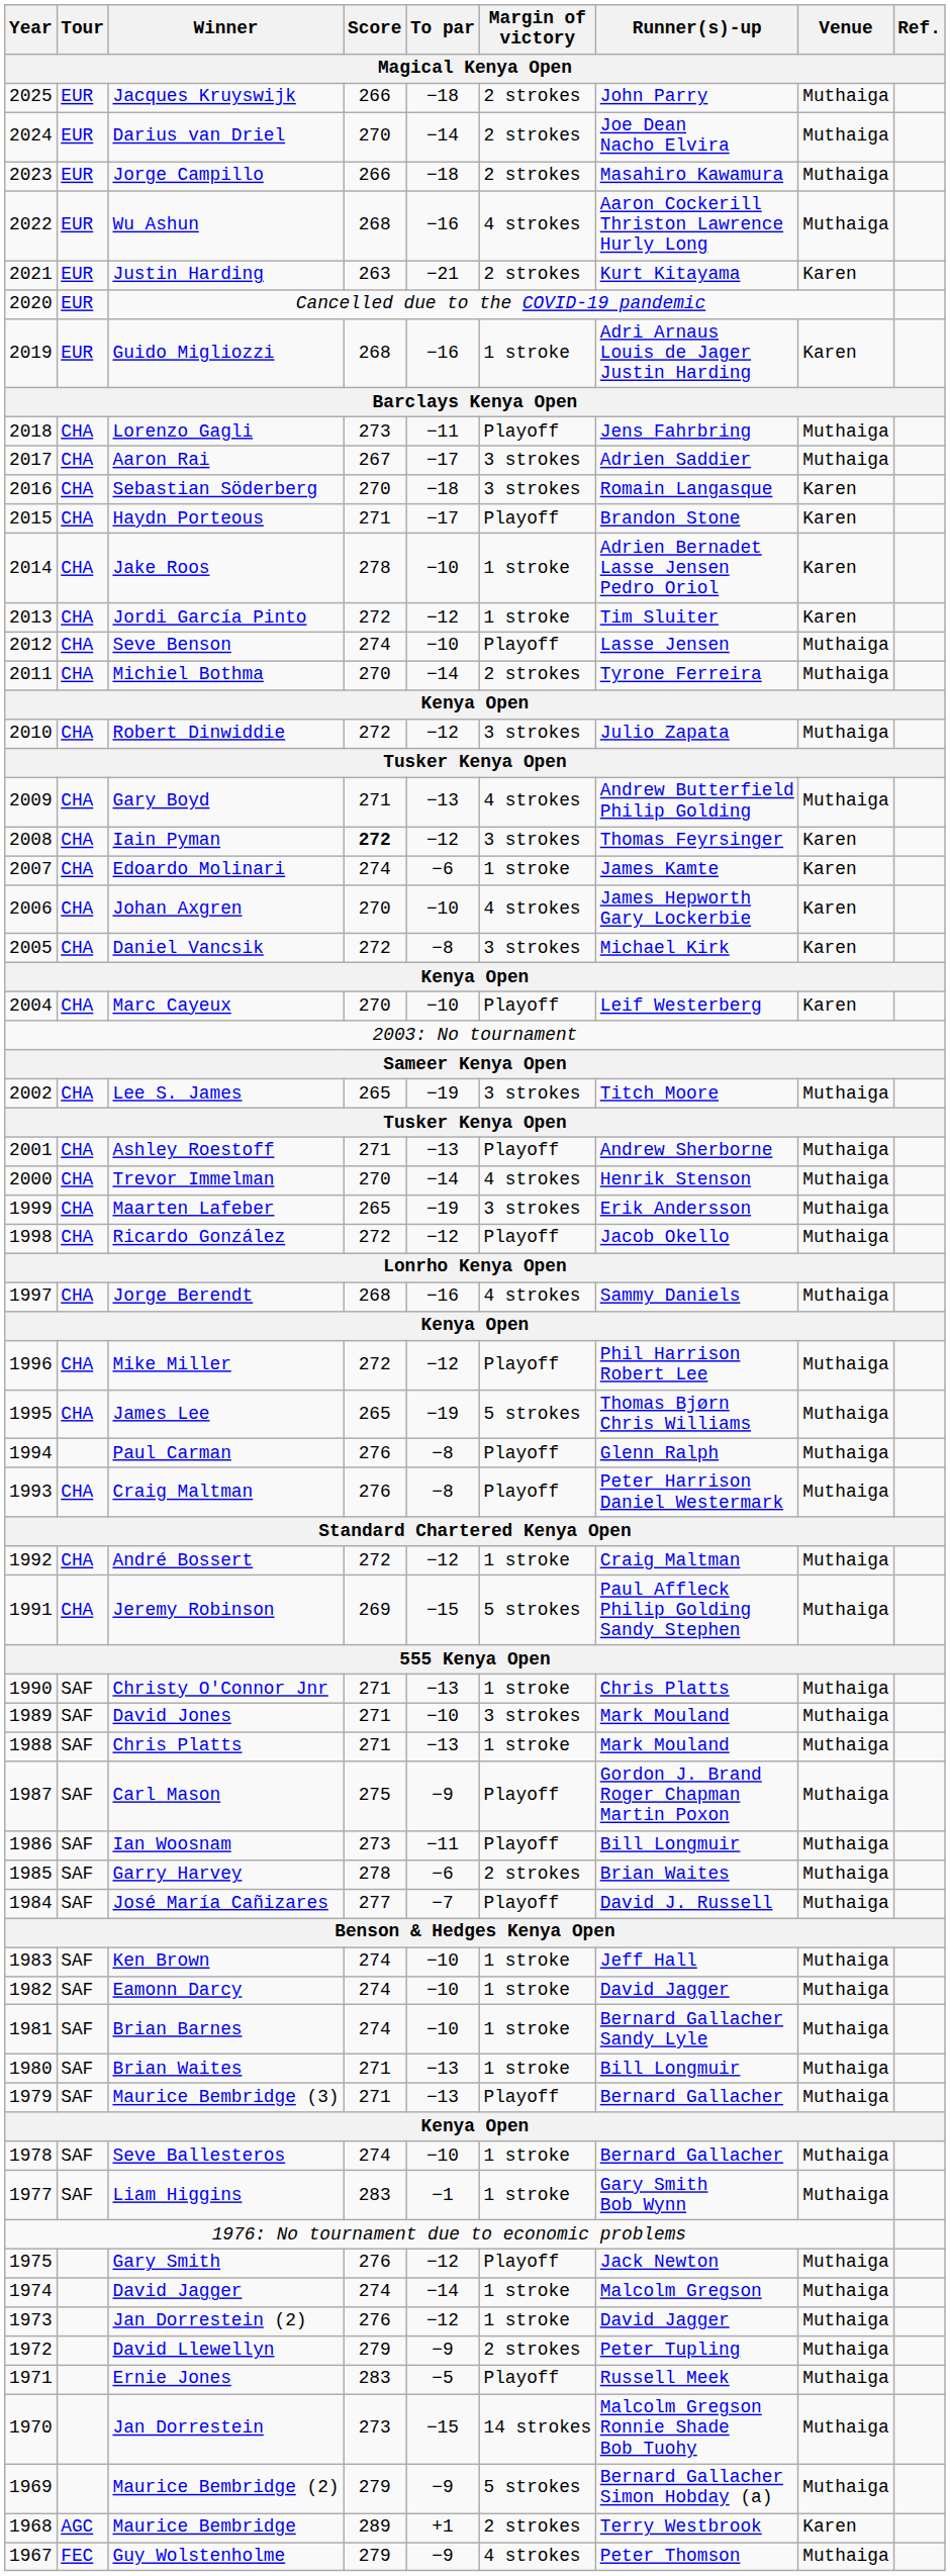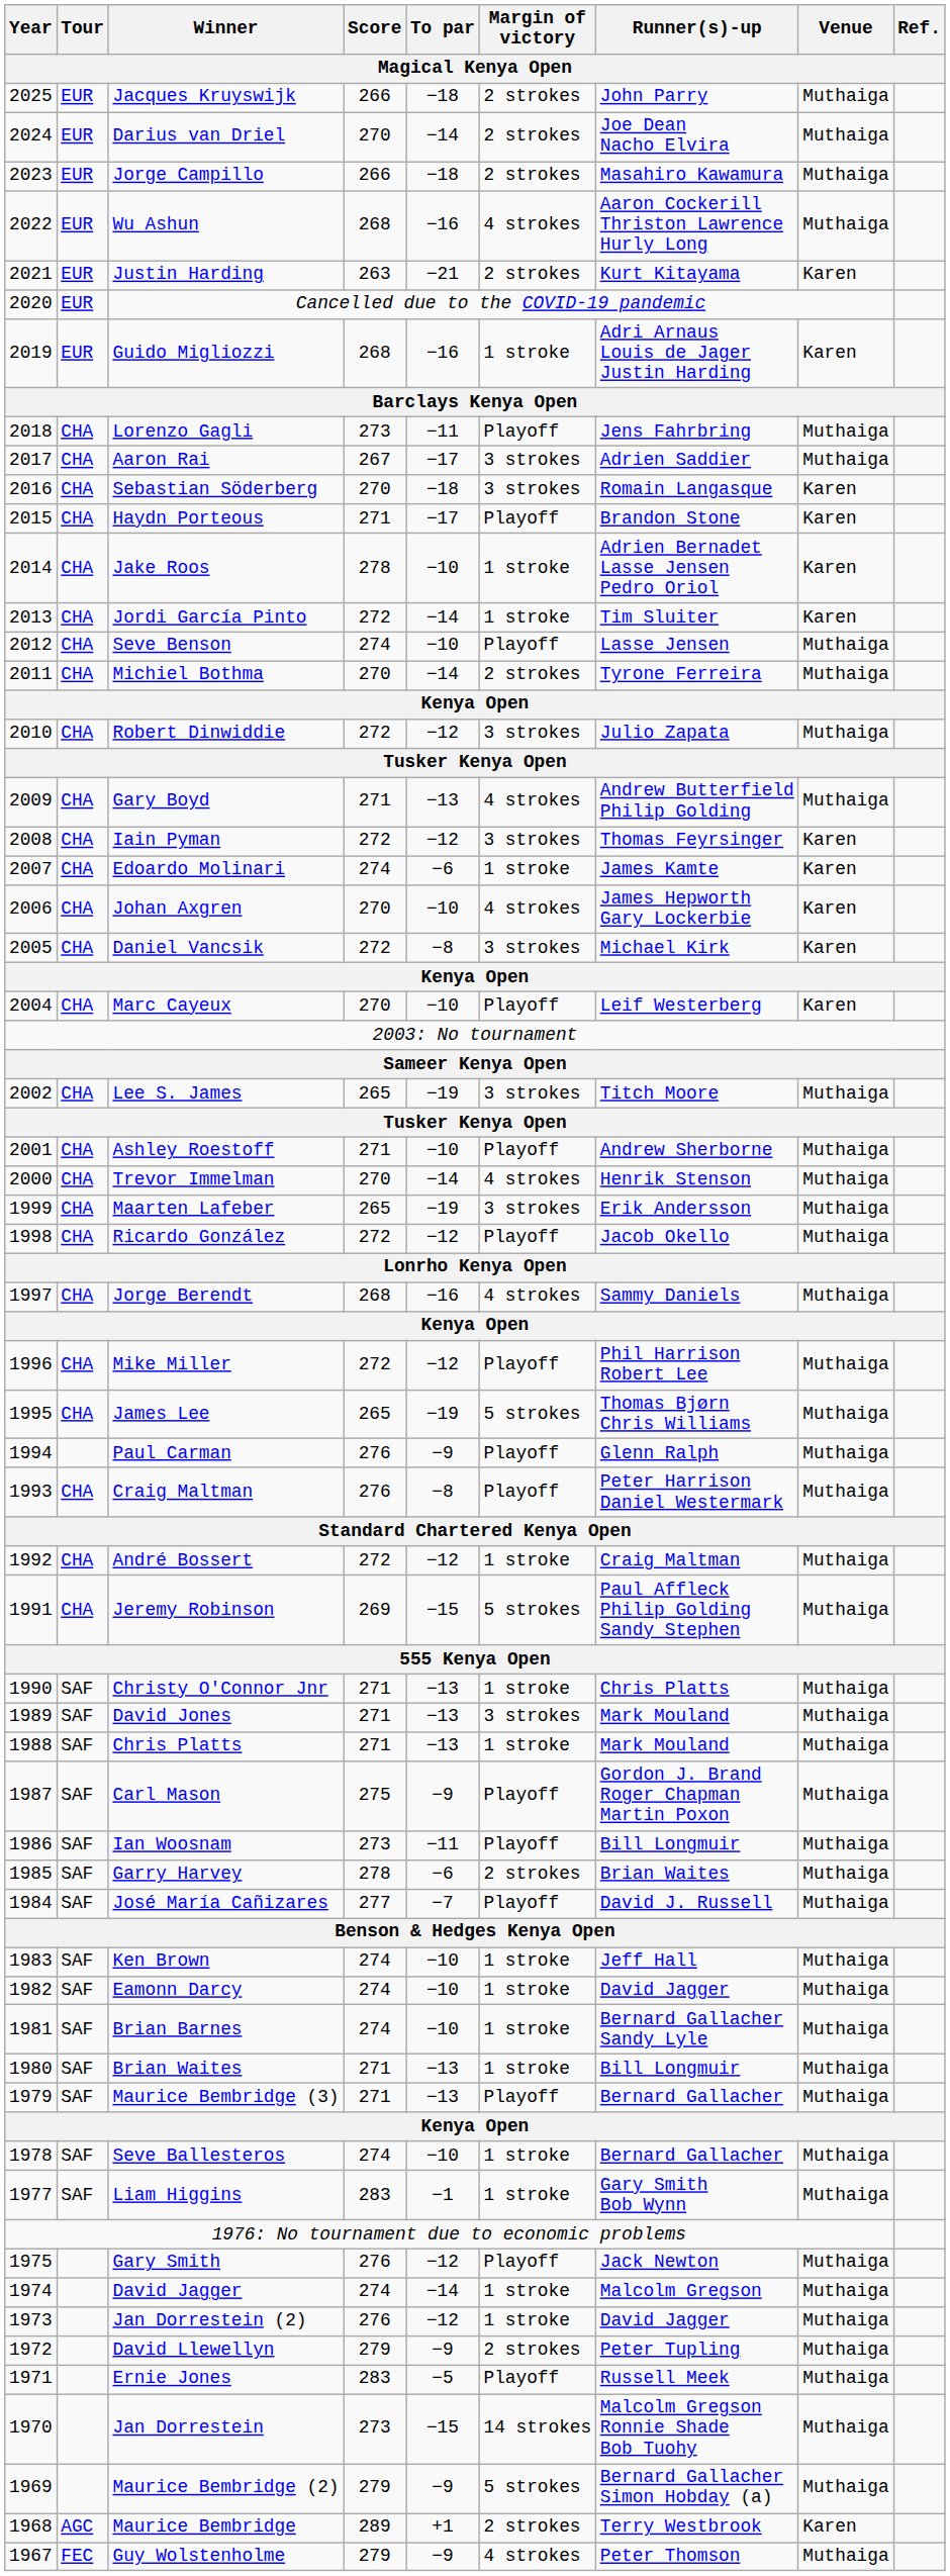Jordi García Pinto | To par: −12 -> −14
Iain Pyman | Score: bold -> normal
Ashley Roestoff | To par: −13 -> −10
Paul Carman | To par: −8 -> −9
David Jones | To par: −10 -> −13
